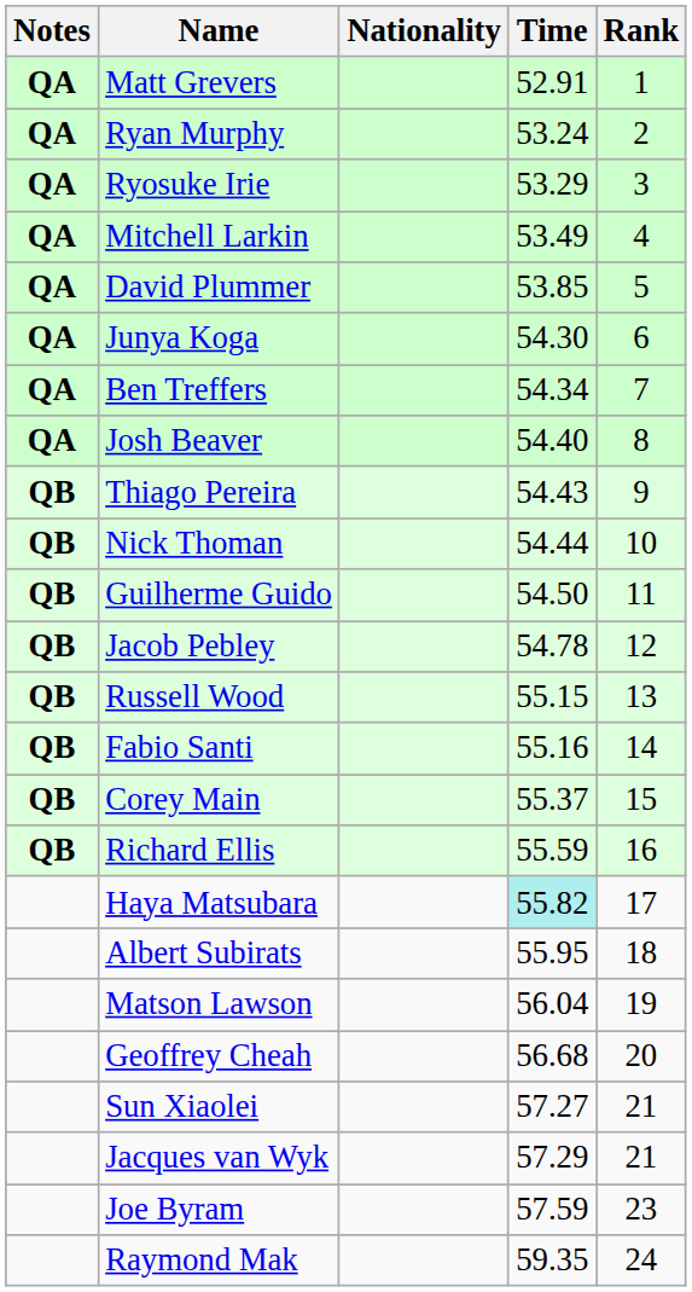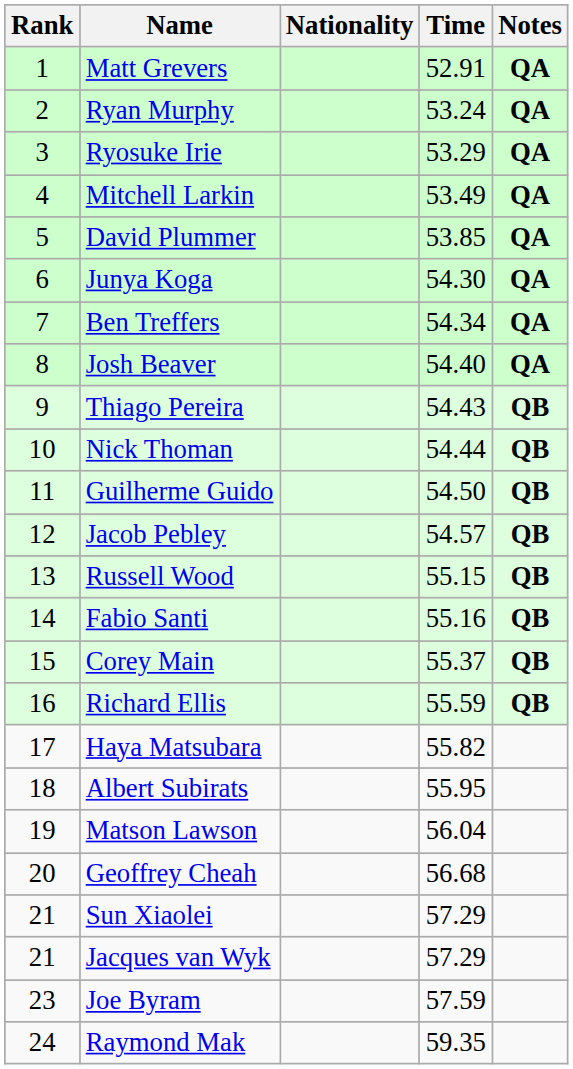columns swapped: Rank <-> Notes
Jacob Pebley | Time: 54.78 -> 54.57
Haya Matsubara | Time: paleturquoise background -> no background
Sun Xiaolei | Time: 57.27 -> 57.29
